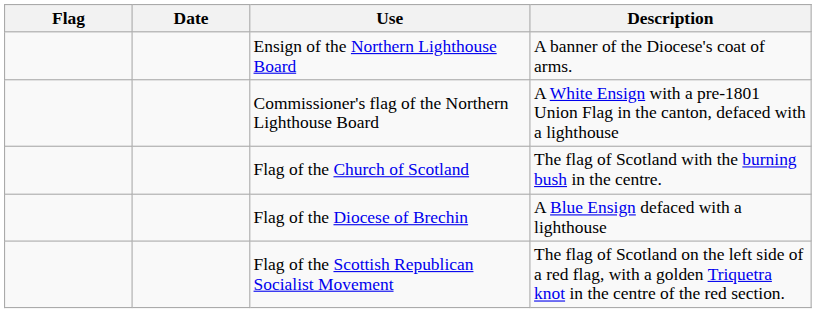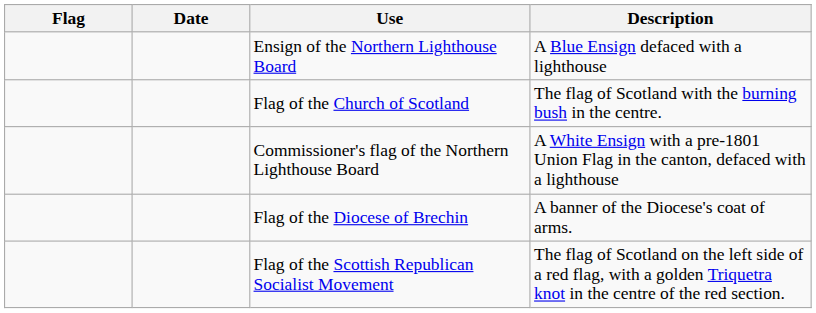Ensign of the Northern Lighthouse Board | Description: A banner of the Diocese's coat of arms. -> A Blue Ensign defaced with a lighthouse
rows swapped: Commissioner's flag of the Northern Lighthouse Board <-> Flag of the Church of Scotland
Flag of the Diocese of Brechin | Description: A Blue Ensign defaced with a lighthouse -> A banner of the Diocese's coat of arms.
